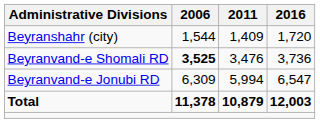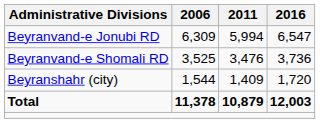rows swapped: Beyranvand-e Jonubi RD <-> Beyranshahr (city)
Beyranvand-e Shomali RD | 2006: bold -> normal
